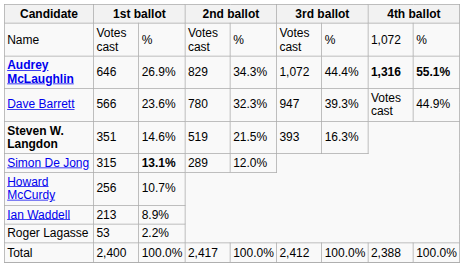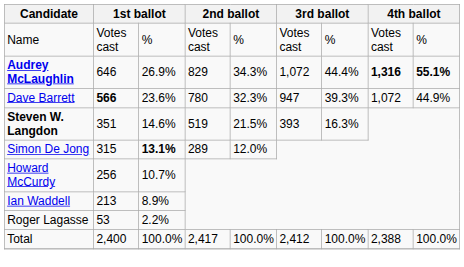Name | column 8: 1,072 -> Votes cast
Dave Barrett | column 2: normal -> bold
Dave Barrett | column 8: Votes cast -> 1,072
